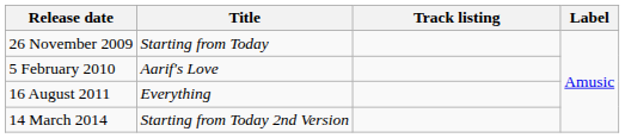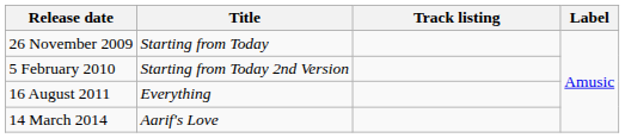5 February 2010 | Title: Aarif's Love -> Starting from Today 2nd Version
14 March 2014 | Title: Starting from Today 2nd Version -> Aarif's Love
